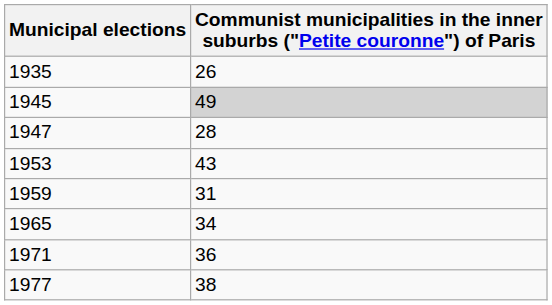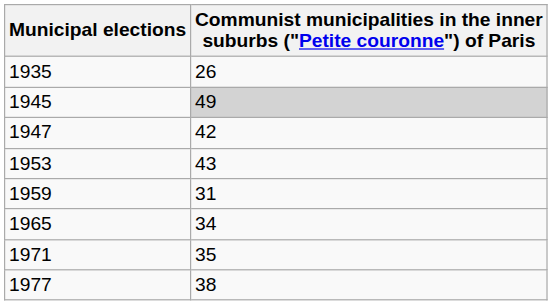1947 | column 2: 28 -> 42
1971 | column 2: 36 -> 35
